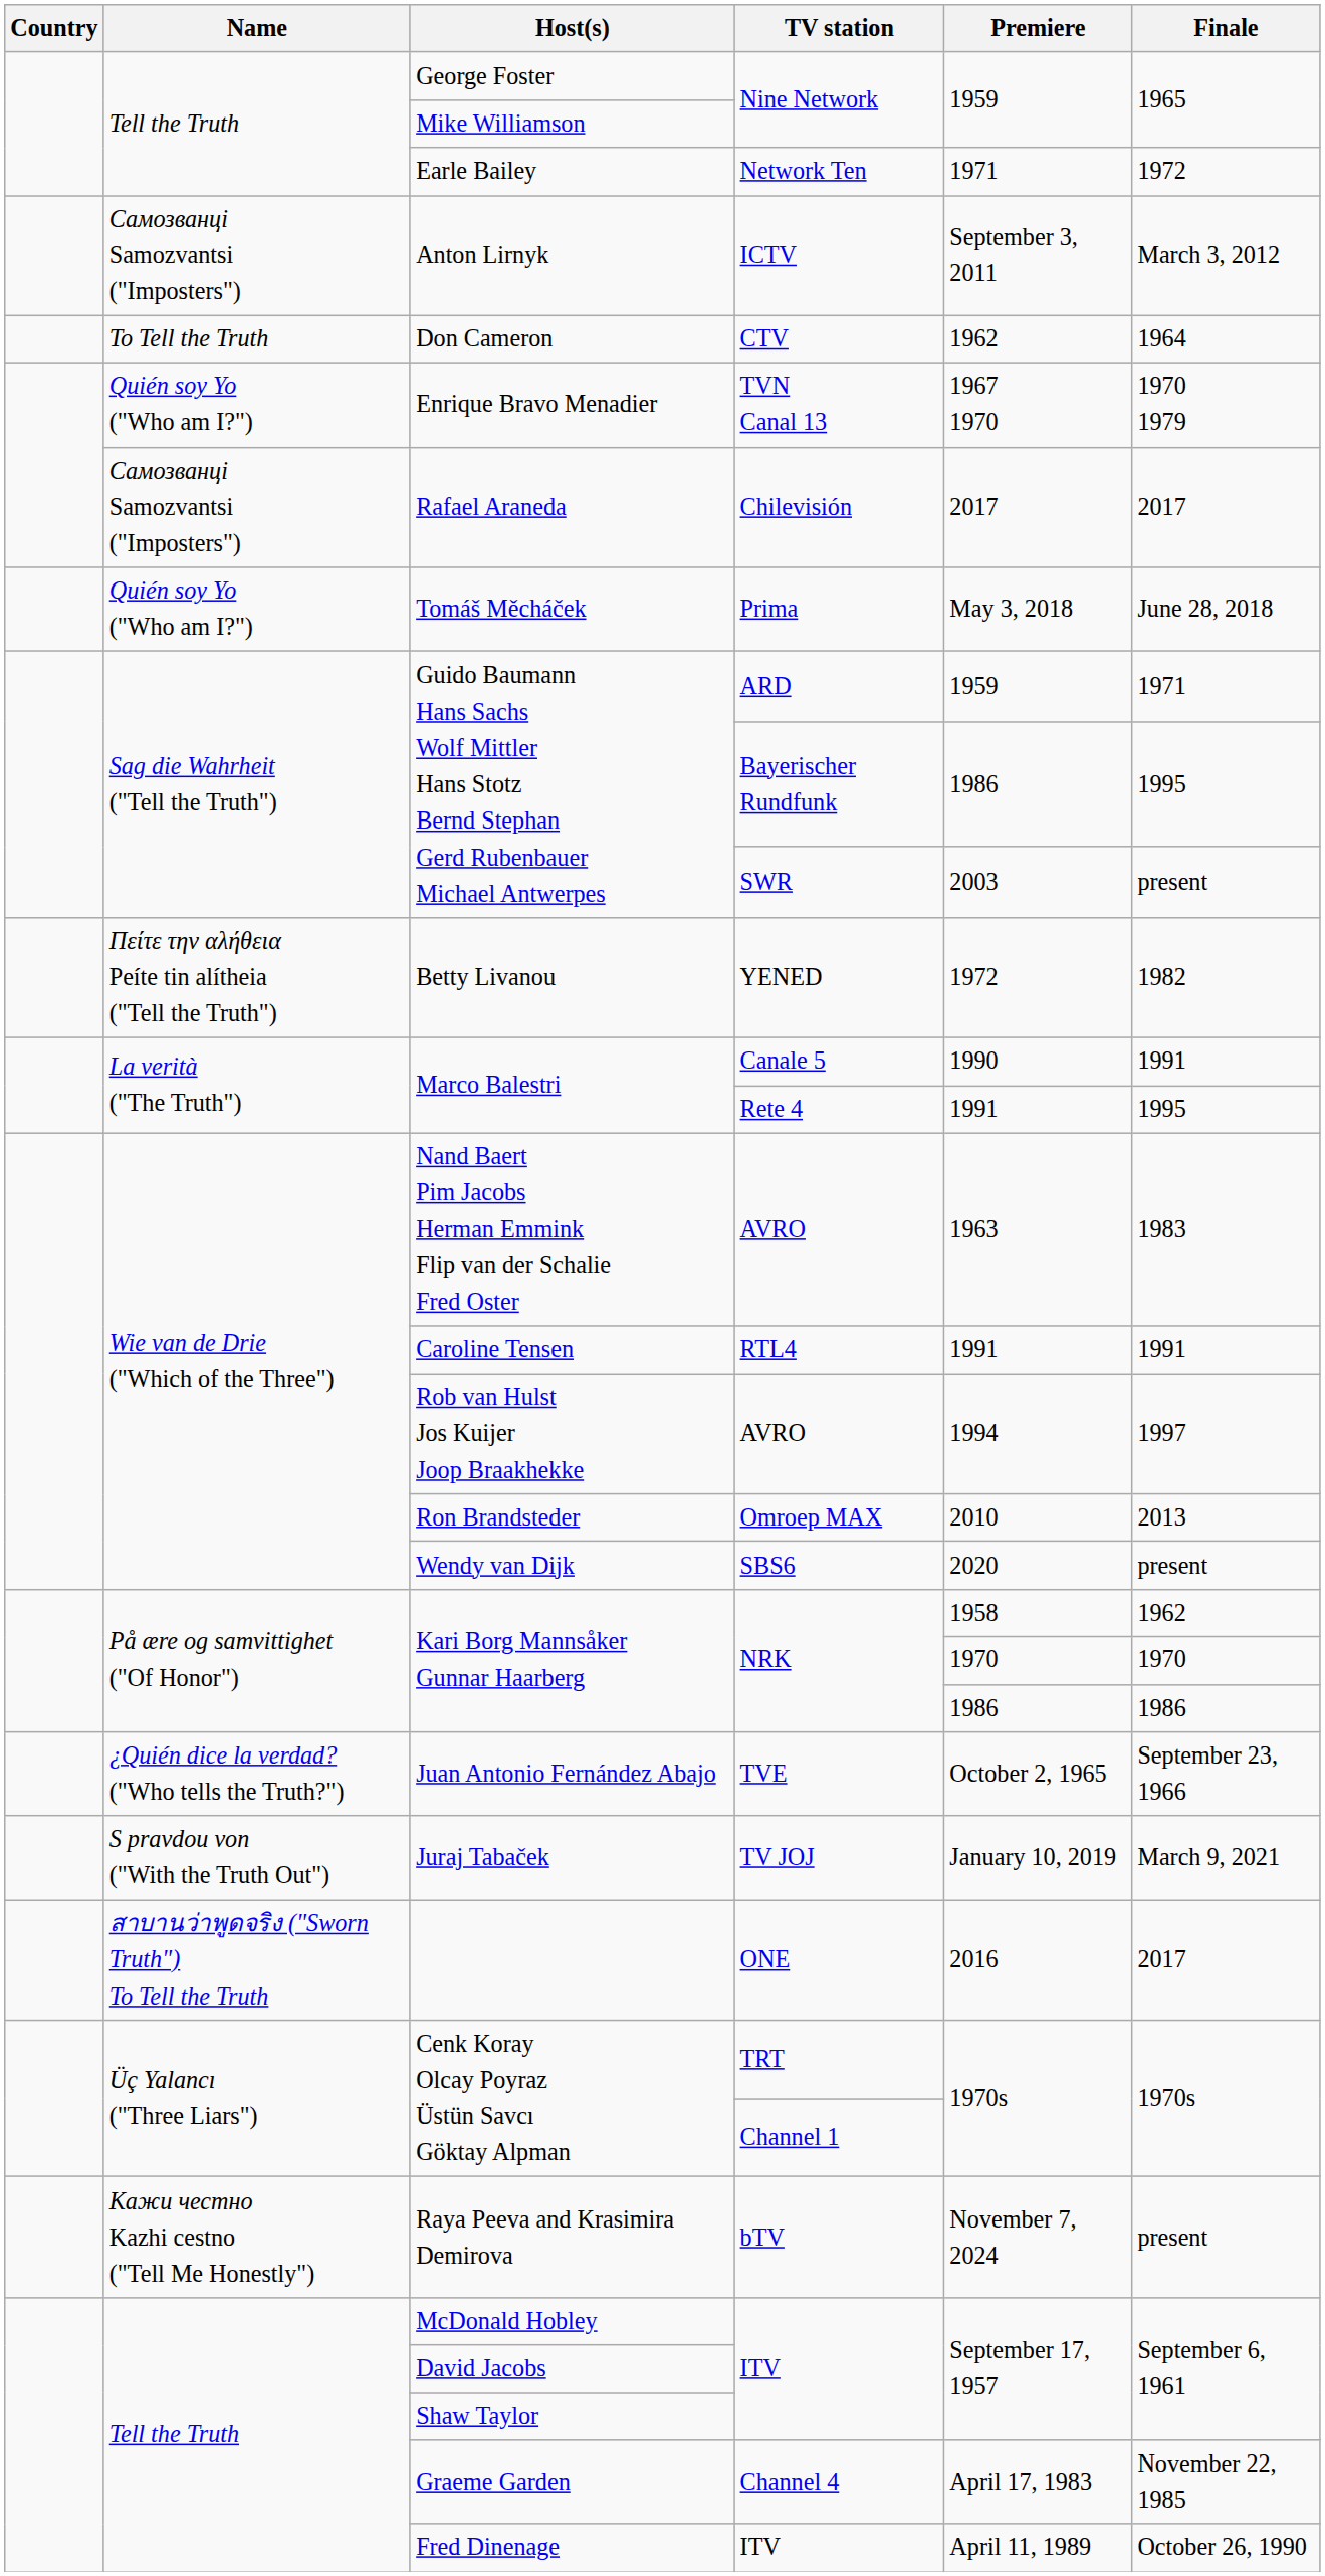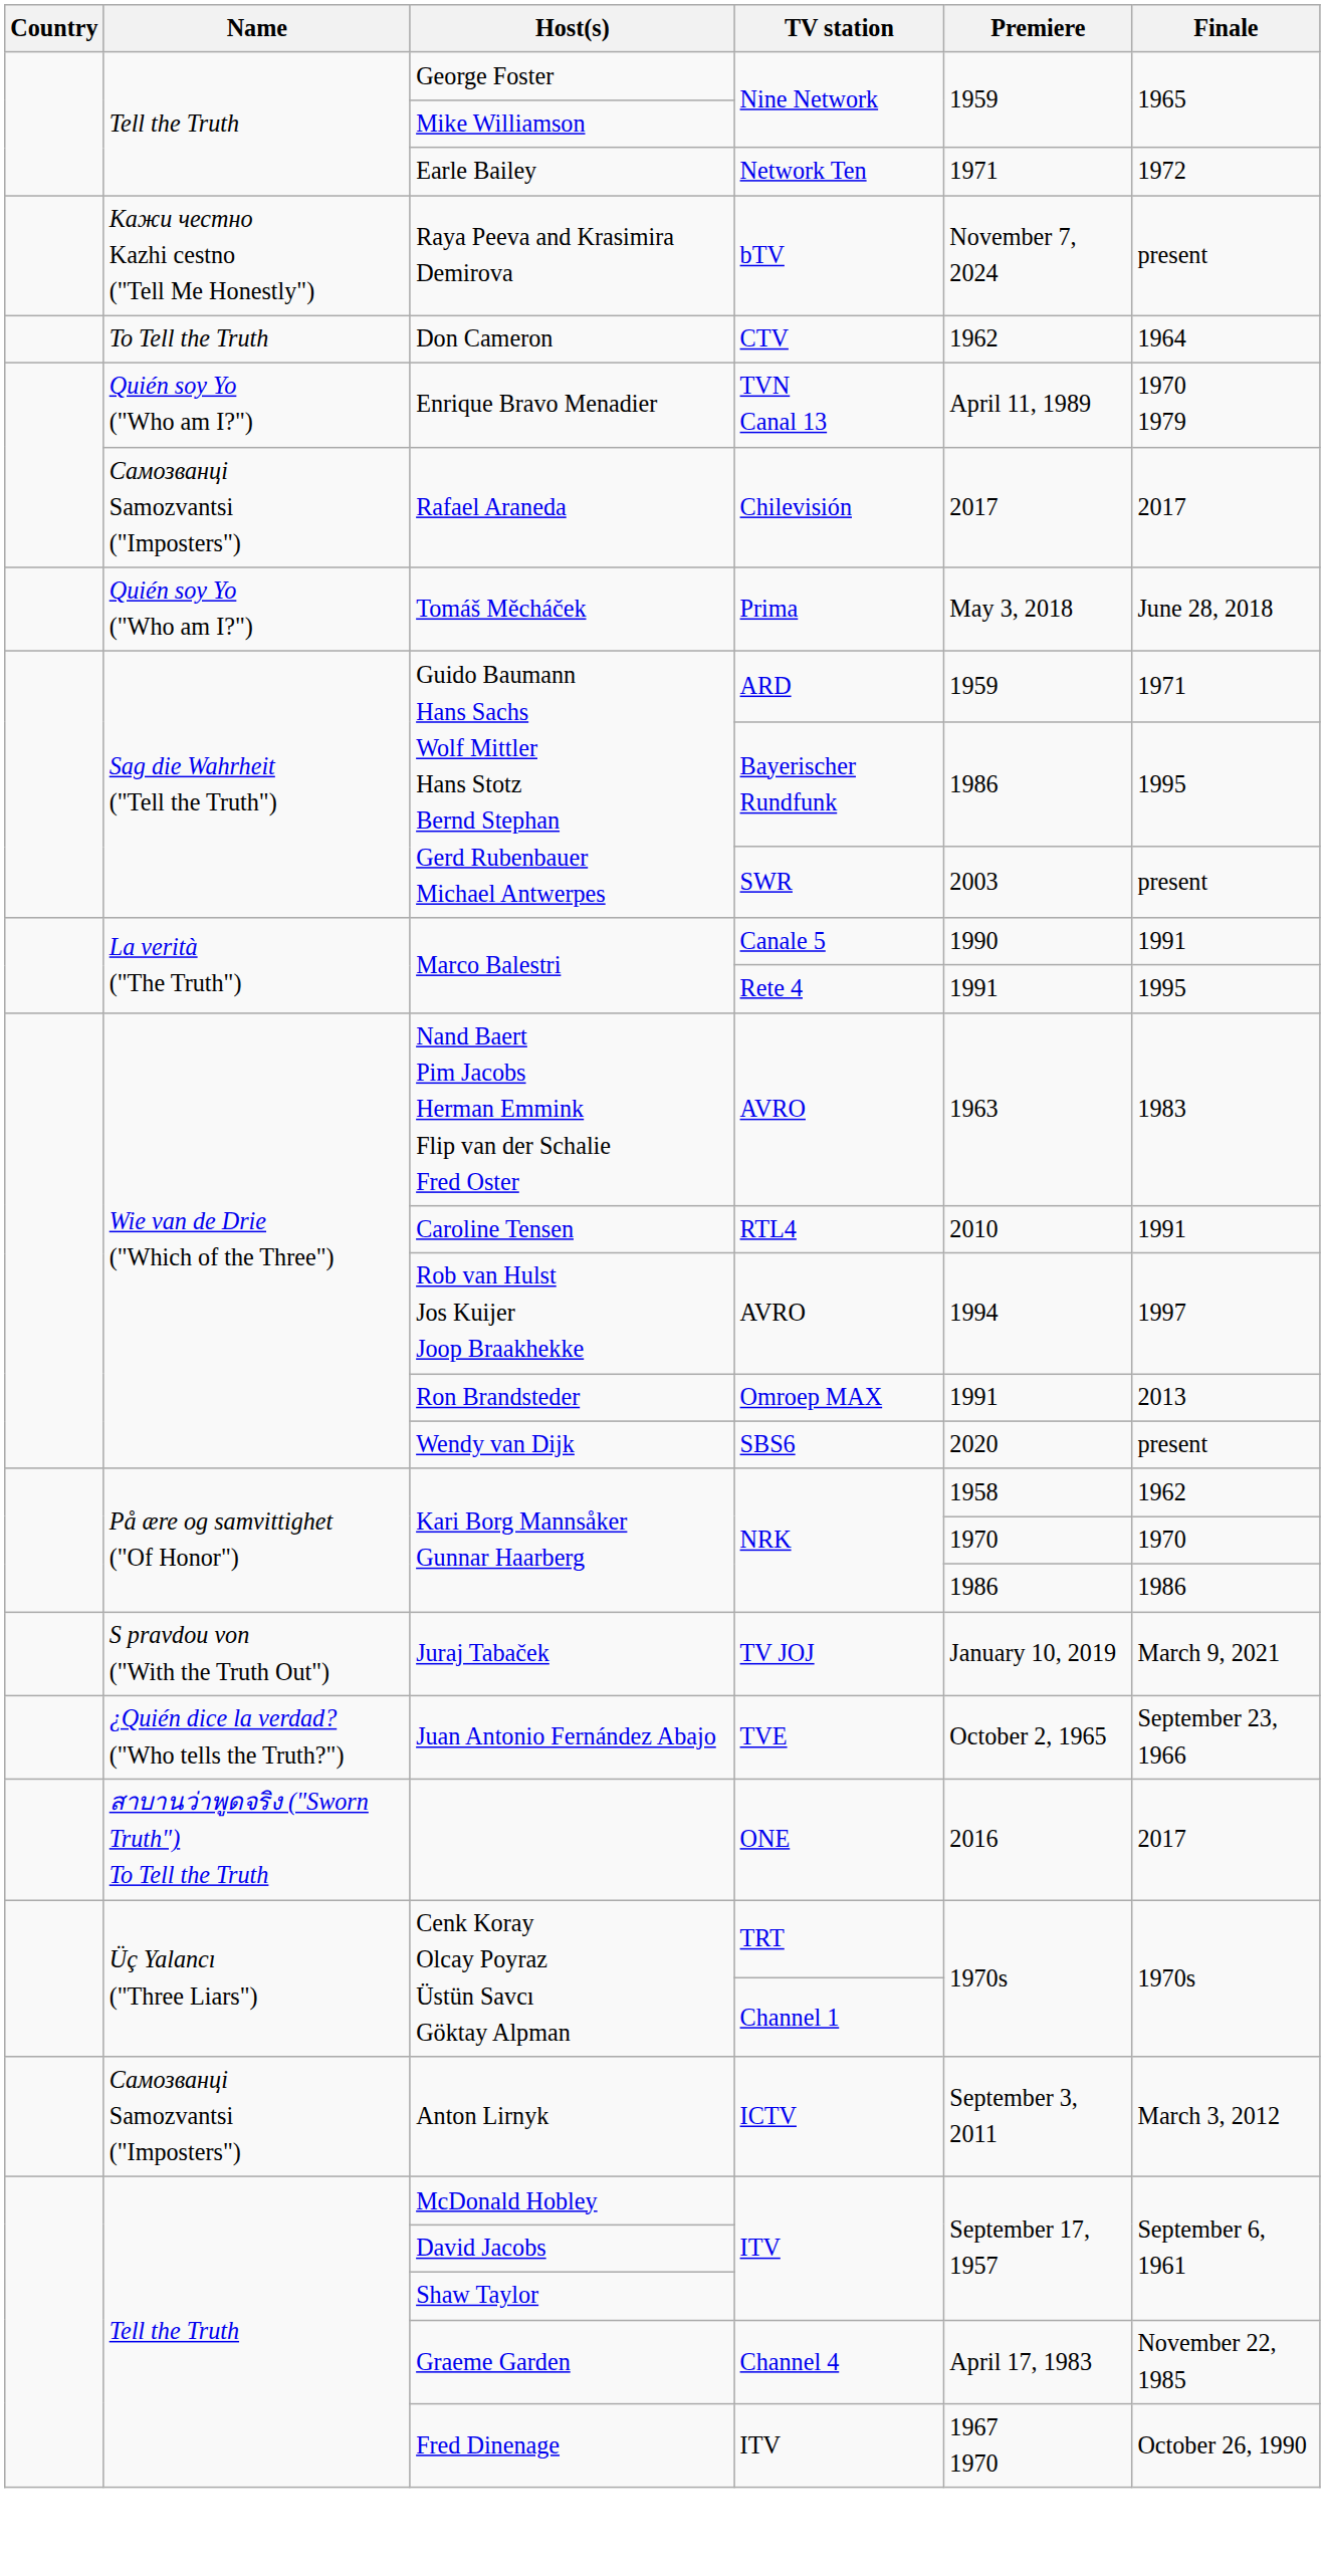rows swapped: Raya Peeva and Krasimira Demirova <-> Anton Lirnyk
Enrique Bravo Menadier | Premiere: 1967 1970 -> April 11, 1989
- row: Πείτε την αλήθεια Peíte tin alítheia ("Tell the Truth") | Betty Livanou | YENED | 1972 | 1982
Caroline Tensen | Premiere: 1991 -> 2010
Ron Brandsteder | Premiere: 2010 -> 1991
rows swapped: Juraj Tabaček <-> Juan Antonio Fernández Abajo
Fred Dinenage | Premiere: April 11, 1989 -> 1967 1970
